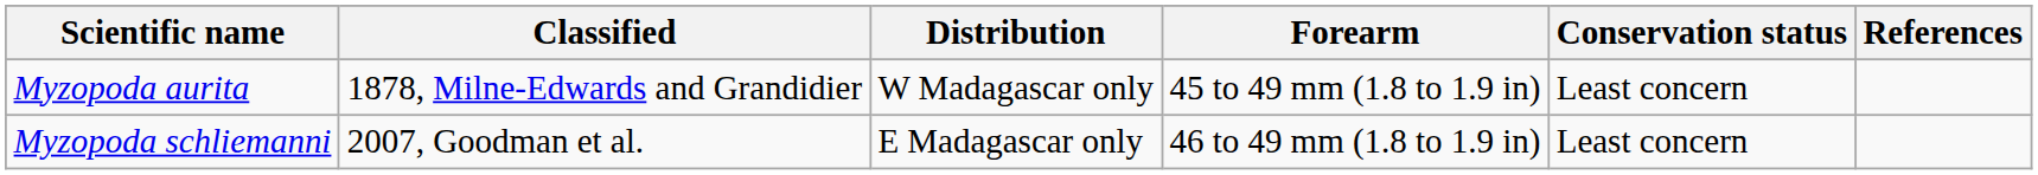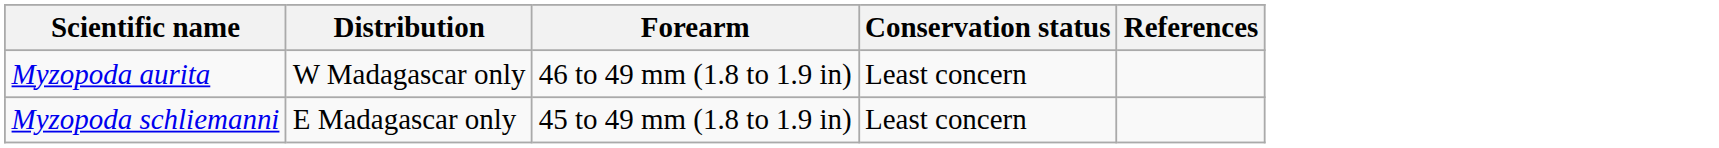- column: Classified | 1878, Milne-Edwards and Grandidier | 2007, Goodman et al.
Myzopoda aurita | Forearm: 45 to 49 mm (1.8 to 1.9 in) -> 46 to 49 mm (1.8 to 1.9 in)
Myzopoda schliemanni | Forearm: 46 to 49 mm (1.8 to 1.9 in) -> 45 to 49 mm (1.8 to 1.9 in)
